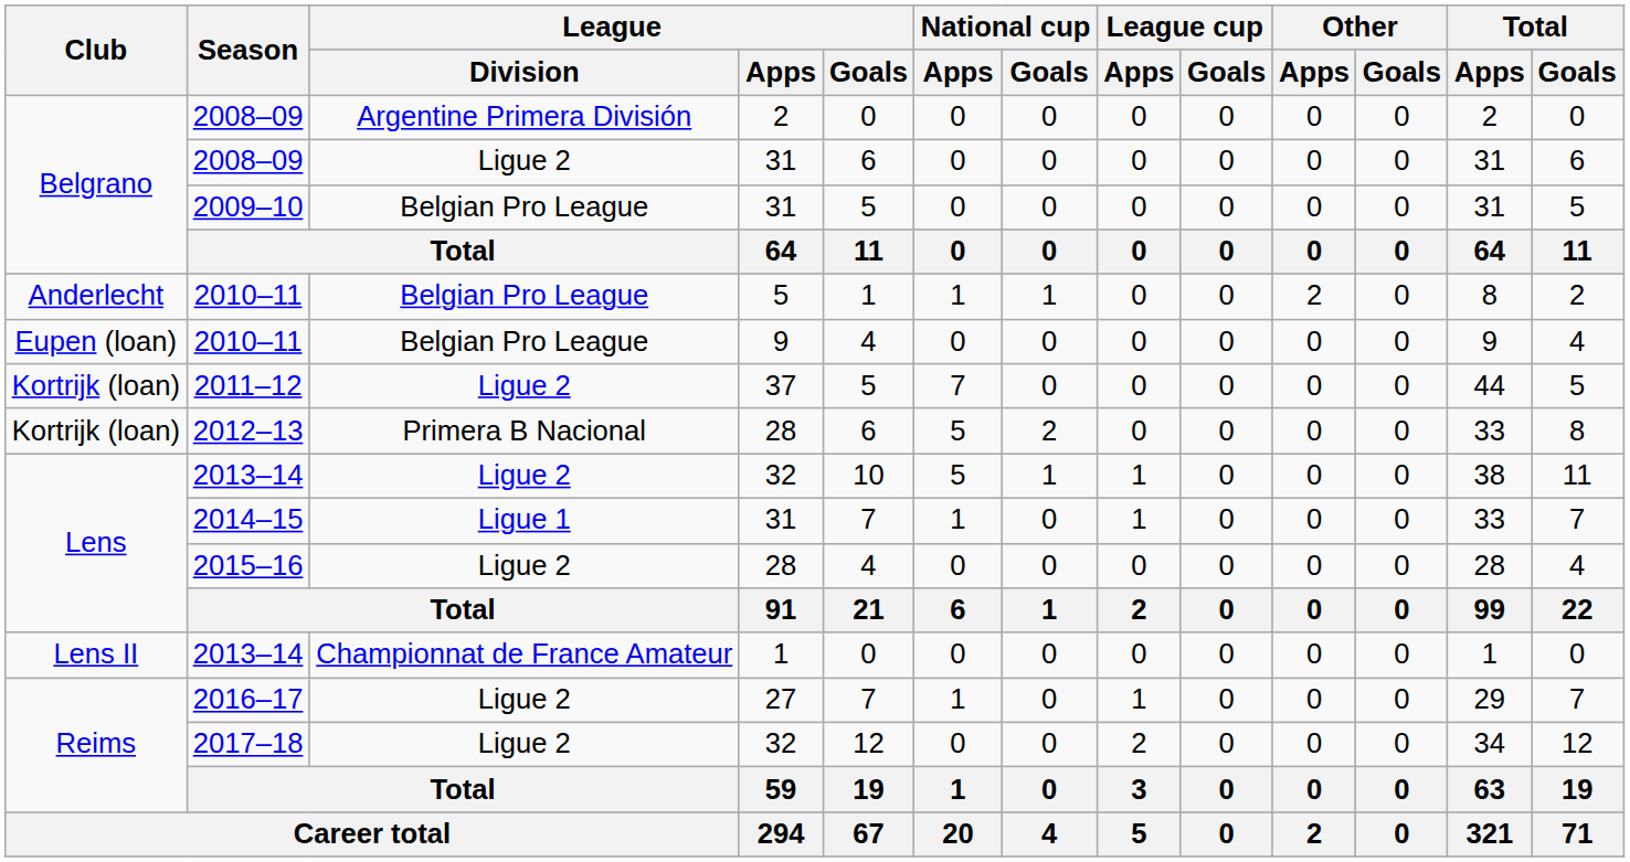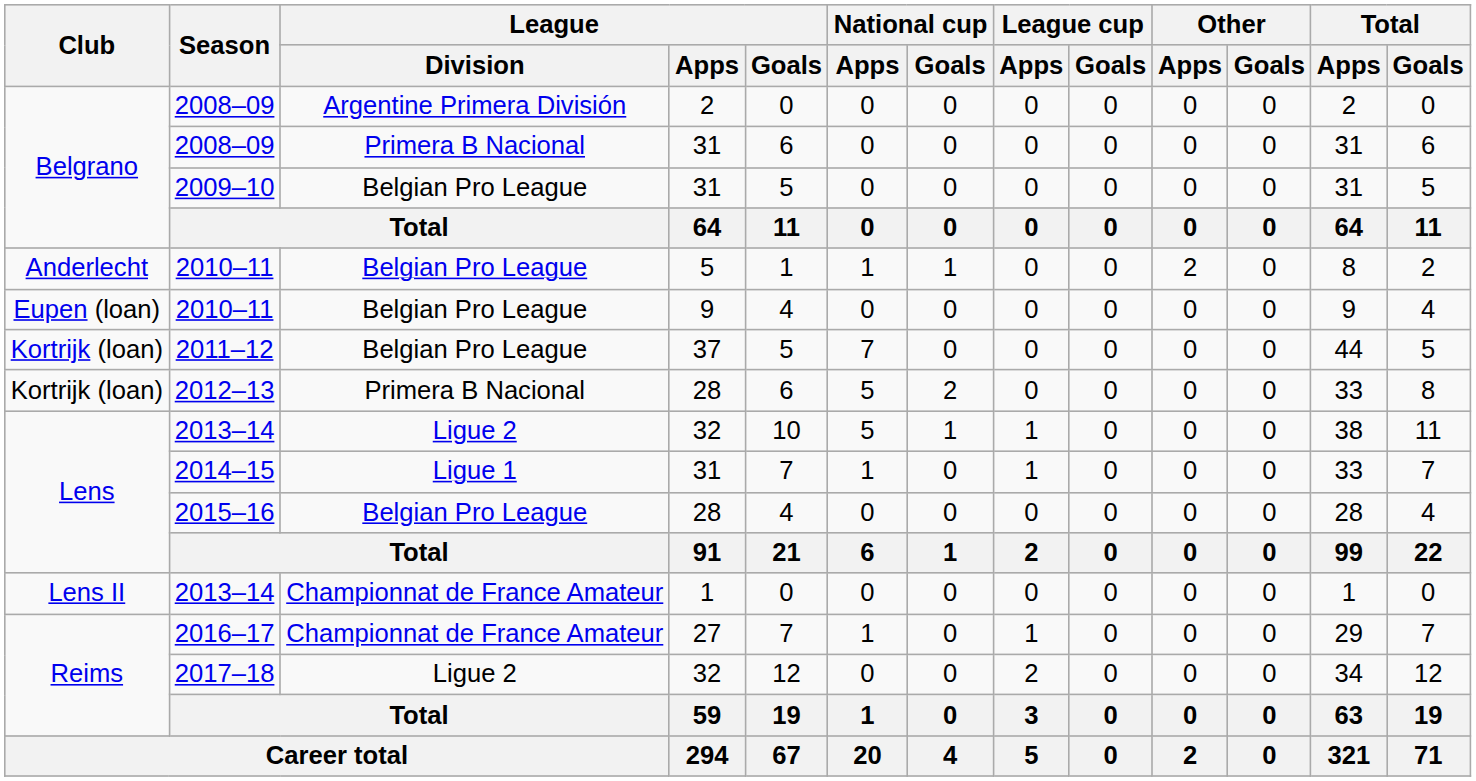2008–09 / 31 | League / Division: Ligue 2 -> Primera B Nacional
2011–12 | League / Division: Ligue 2 -> Belgian Pro League
2015–16 | League / Division: Ligue 2 -> Belgian Pro League
2016–17 | League / Division: Ligue 2 -> Championnat de France Amateur
